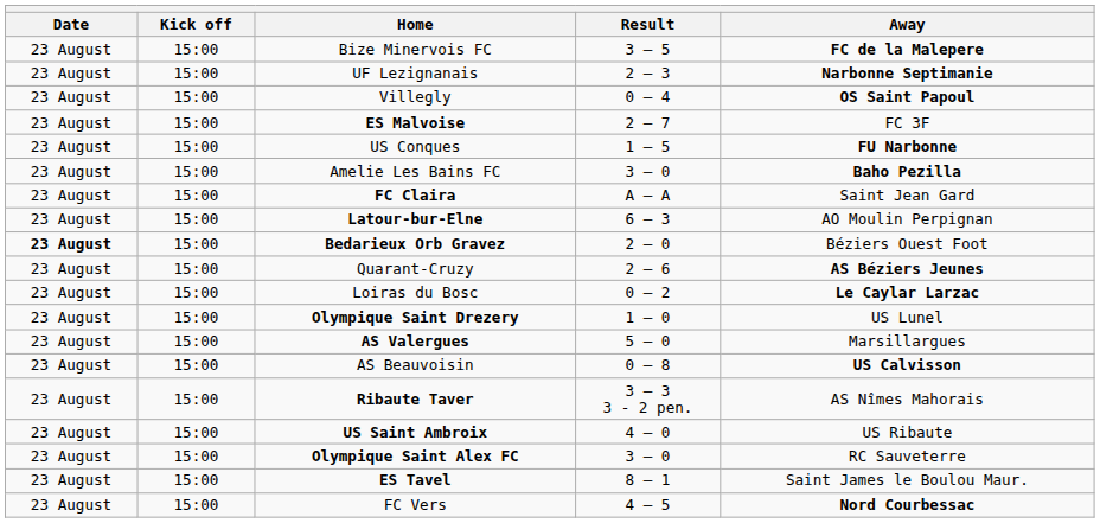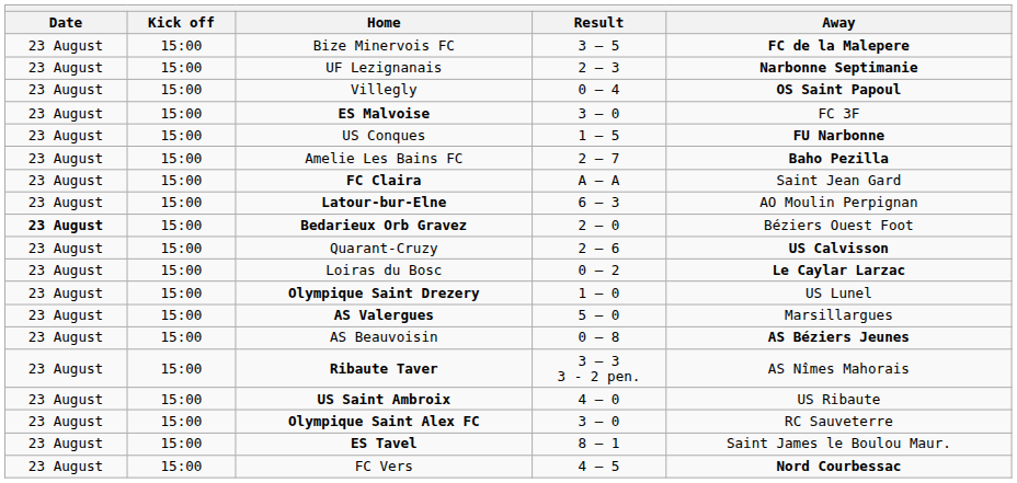ES Malvoise | Result: 2 – 7 -> 3 – 0
Amelie Les Bains FC | Result: 3 – 0 -> 2 – 7
Quarant-Cruzy | Away: AS Béziers Jeunes -> US Calvisson
AS Beauvoisin | Away: US Calvisson -> AS Béziers Jeunes
